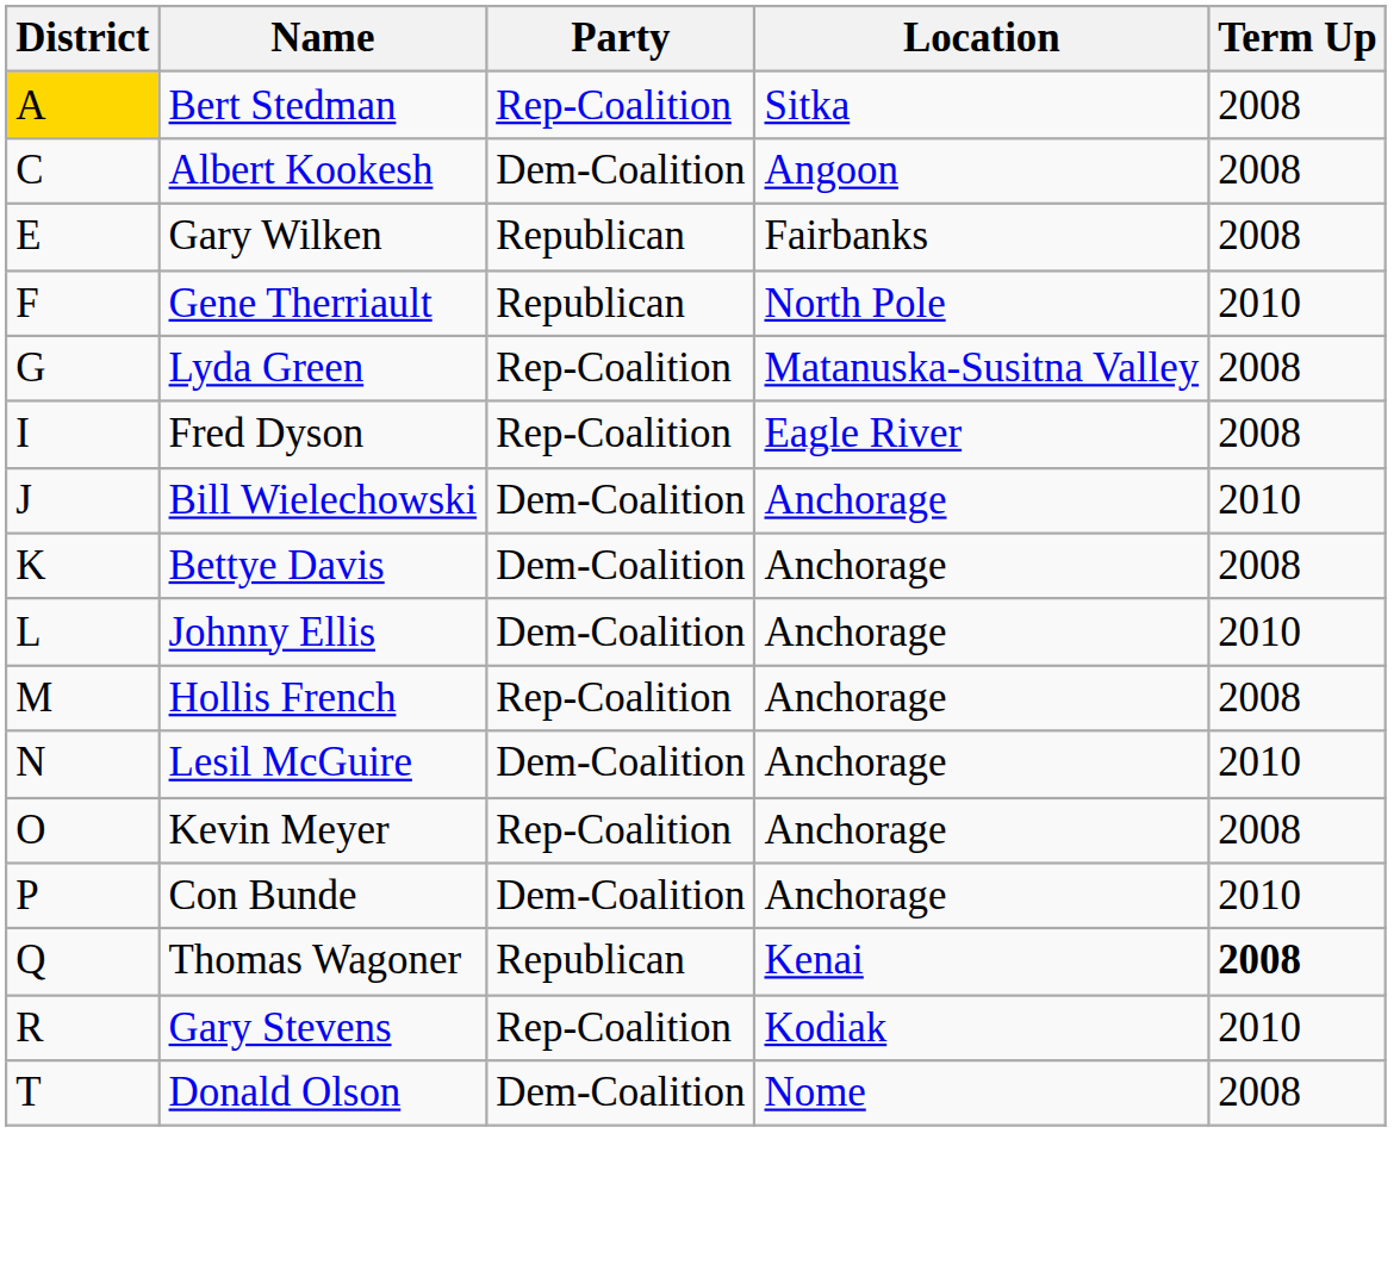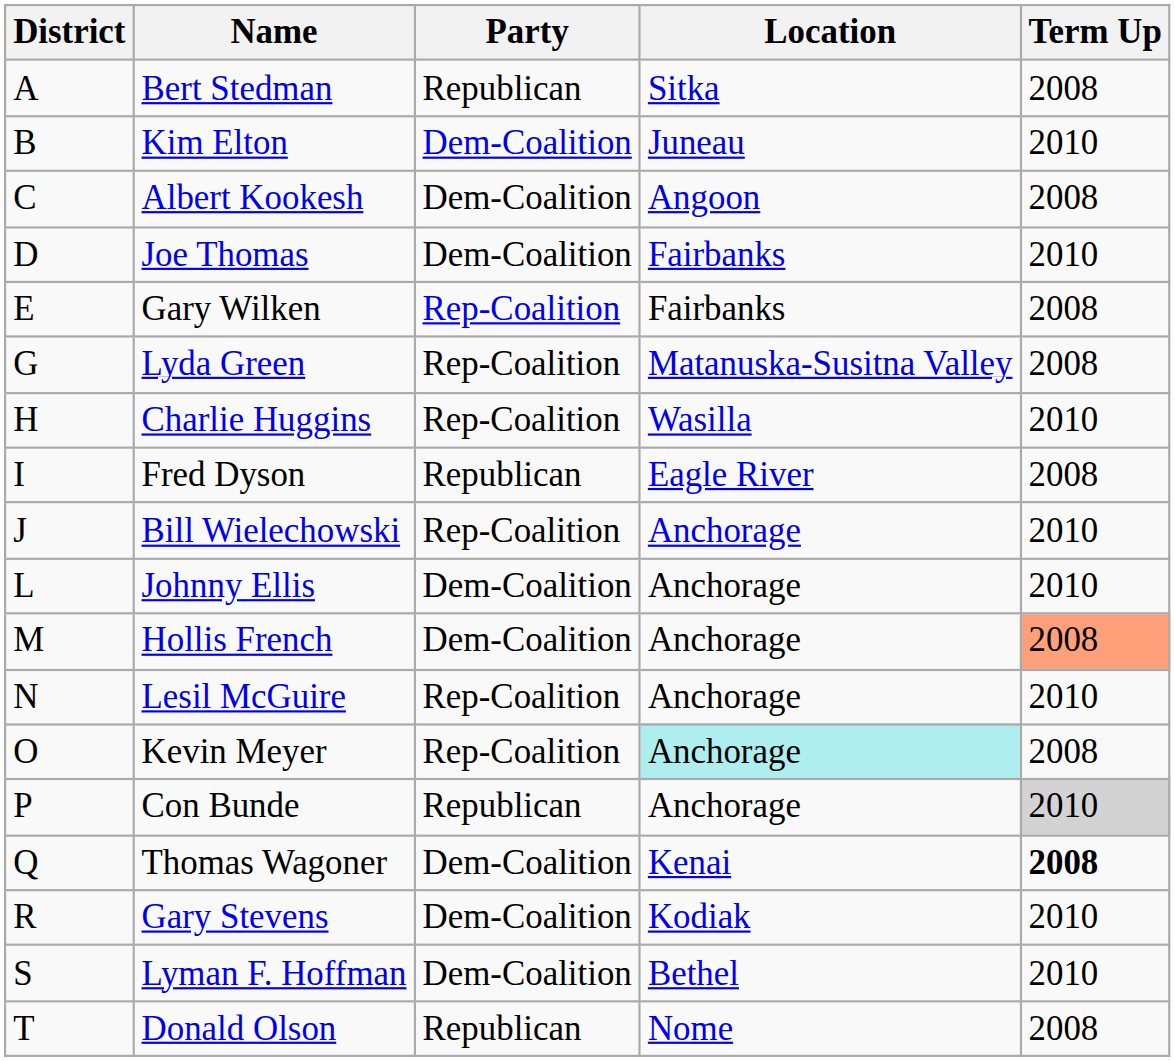Bert Stedman | District: gold background -> no background
Bert Stedman | Party: Rep-Coalition -> Republican
+ row: B | Kim Elton | Dem-Coalition | Juneau | 2010
+ row: D | Joe Thomas | Dem-Coalition | Fairbanks | 2010
Gary Wilken | Party: Republican -> Rep-Coalition
- row: F | Gene Therriault | Republican | North Pole | 2010
+ row: H | Charlie Huggins | Rep-Coalition | Wasilla | 2010
Fred Dyson | Party: Rep-Coalition -> Republican
Bill Wielechowski | Party: Dem-Coalition -> Rep-Coalition
- row: K | Bettye Davis | Dem-Coalition | Anchorage | 2008
Hollis French | Party: Rep-Coalition -> Dem-Coalition
Hollis French | Term Up: no background -> lightsalmon background
Lesil McGuire | Party: Dem-Coalition -> Rep-Coalition
Kevin Meyer | Location: no background -> paleturquoise background
Con Bunde | Party: Dem-Coalition -> Republican
Con Bunde | Term Up: no background -> lightgrey background
Thomas Wagoner | Party: Republican -> Dem-Coalition
Gary Stevens | Party: Rep-Coalition -> Dem-Coalition
+ row: S | Lyman F. Hoffman | Dem-Coalition | Bethel | 2010
Donald Olson | Party: Dem-Coalition -> Republican
